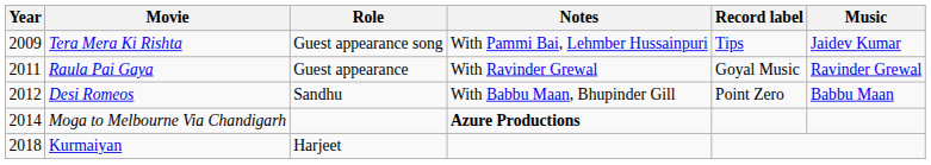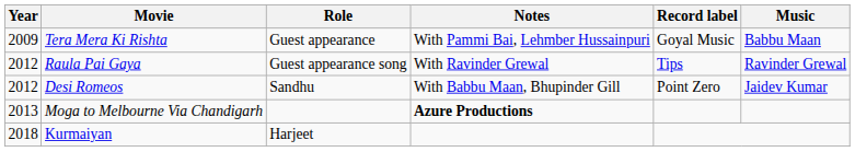Tera Mera Ki Rishta | Role: Guest appearance song -> Guest appearance
Tera Mera Ki Rishta | Record label: Tips -> Goyal Music
Tera Mera Ki Rishta | Music: Jaidev Kumar -> Babbu Maan
Raula Pai Gaya | Year: 2011 -> 2012
Raula Pai Gaya | Role: Guest appearance -> Guest appearance song
Raula Pai Gaya | Record label: Goyal Music -> Tips
Desi Romeos | Music: Babbu Maan -> Jaidev Kumar
Moga to Melbourne Via Chandigarh | Year: 2014 -> 2013
